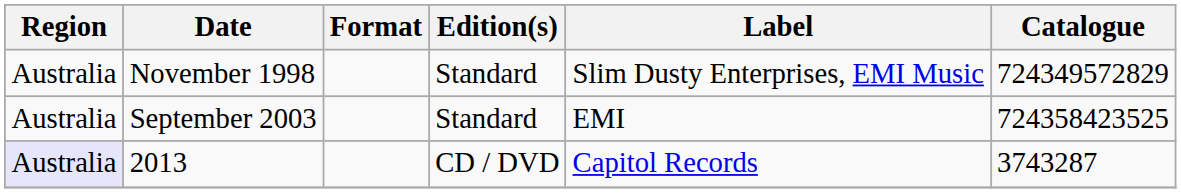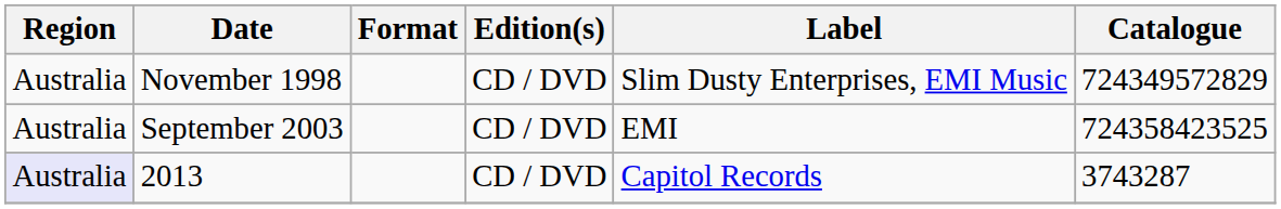November 1998 | Edition(s): Standard -> CD / DVD
September 2003 | Edition(s): Standard -> CD / DVD
